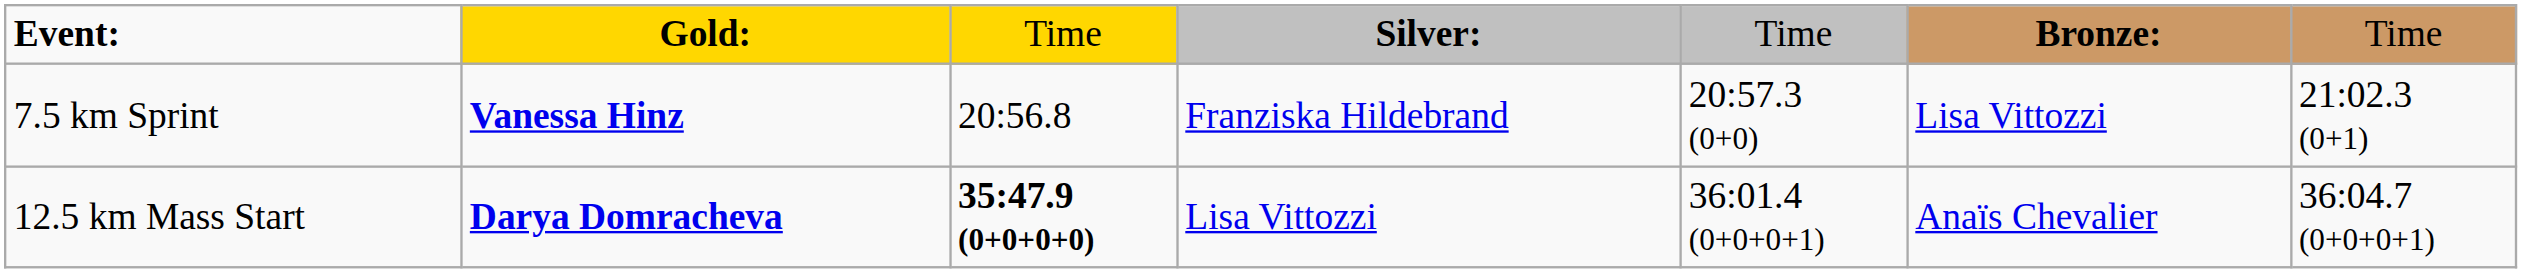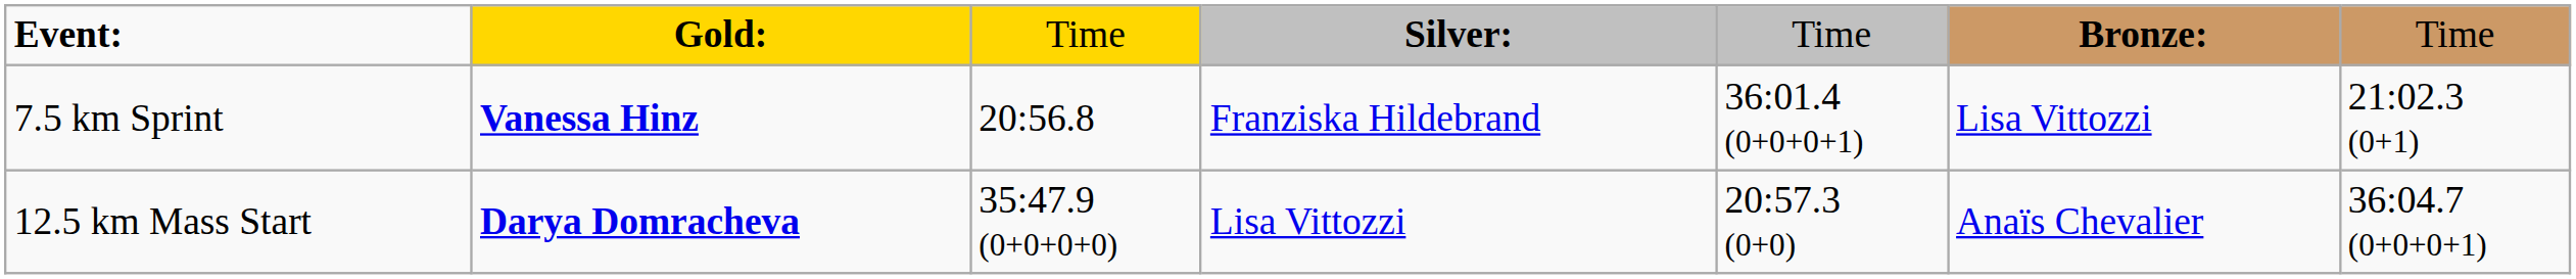7.5 km Sprint | column 5: 20:57.3 (0+0) -> 36:01.4 (0+0+0+1)
12.5 km Mass Start | column 3: bold -> normal
12.5 km Mass Start | column 5: 36:01.4 (0+0+0+1) -> 20:57.3 (0+0)
